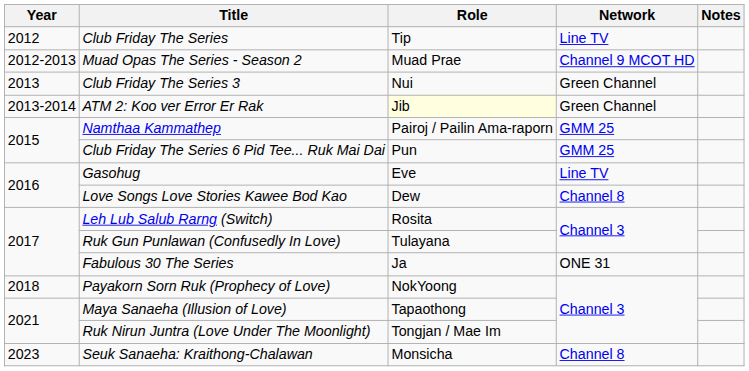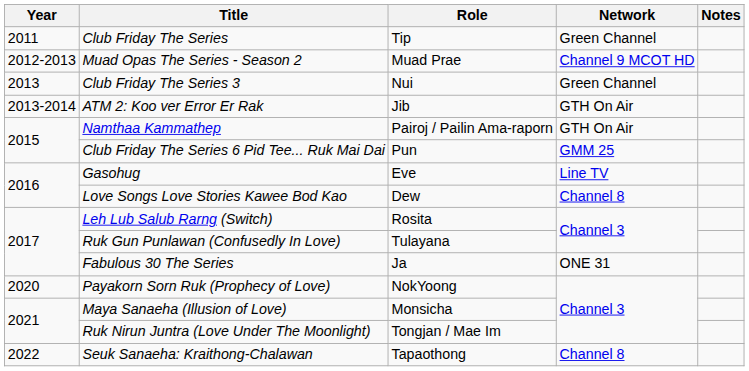Club Friday The Series | Year: 2012 -> 2011
Club Friday The Series | Network: Line TV -> Green Channel
ATM 2: Koo ver Error Er Rak | Role: lightyellow background -> no background
ATM 2: Koo ver Error Er Rak | Network: Green Channel -> GTH On Air
Namthaa Kammathep | Network: GMM 25 -> GTH On Air
Payakorn Sorn Ruk (Prophecy of Love) | Year: 2018 -> 2020
Maya Sanaeha (Illusion of Love) | Role: Tapaothong -> Monsicha
Seuk Sanaeha: Kraithong-Chalawan | Year: 2023 -> 2022
Seuk Sanaeha: Kraithong-Chalawan | Role: Monsicha -> Tapaothong
